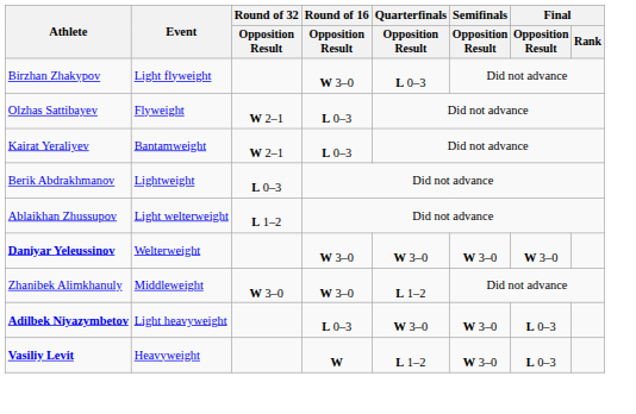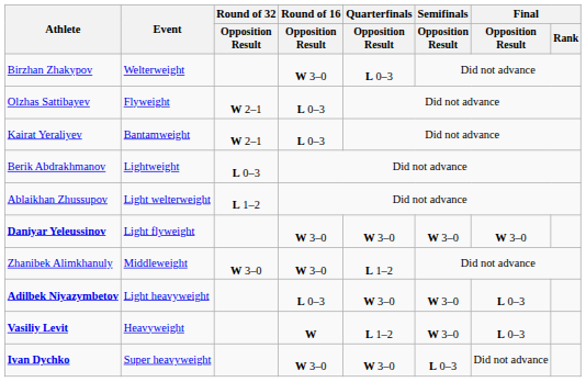Birzhan Zhakypov | Event: Light flyweight -> Welterweight
Daniyar Yeleussinov | Event: Welterweight -> Light flyweight
+ row: Ivan Dychko | Super heavyweight | W 3–0 | W 3–0 | L 0–3 | Did not advance
